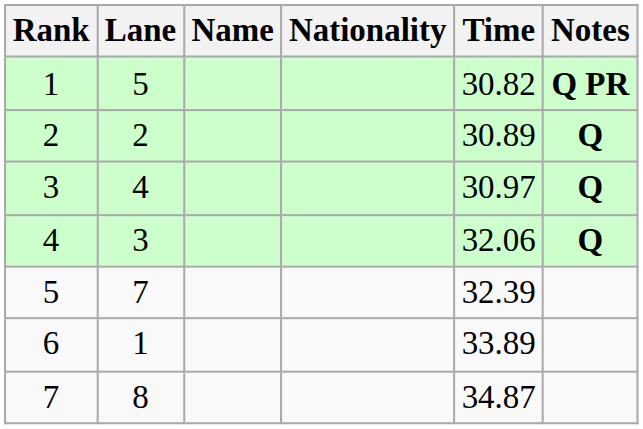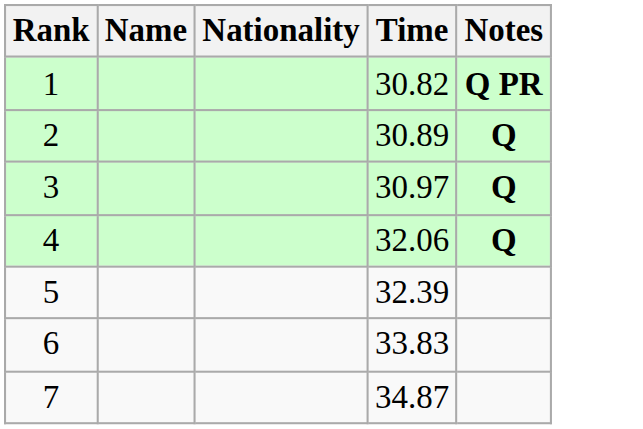- column: Lane | 5 | 2 | 4 | 3 | 7 | 1 | 8
6 | Time: 33.89 -> 33.83
